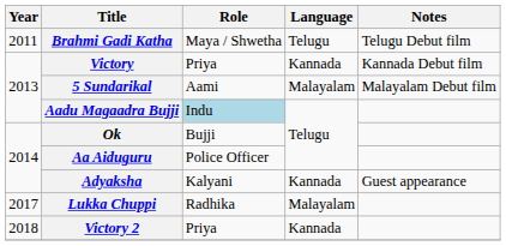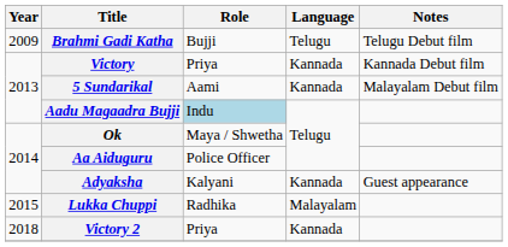Brahmi Gadi Katha | Year: 2011 -> 2009
Brahmi Gadi Katha | Role: Maya / Shwetha -> Bujji
5 Sundarikal | Language: Malayalam -> Kannada
Ok | Role: Bujji -> Maya / Shwetha
Lukka Chuppi | Year: 2017 -> 2015
